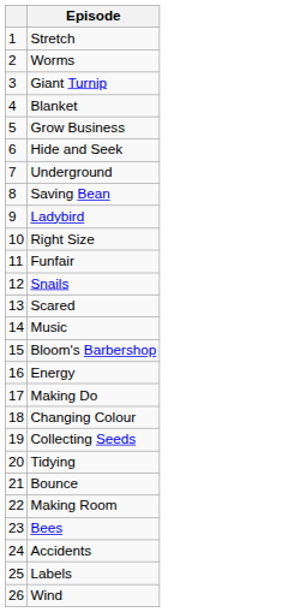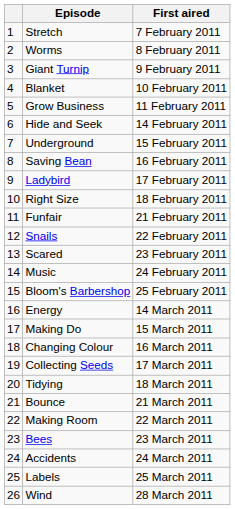+ column: First aired | 7 February 2011 | 8 February 2011 | 9 February 2011 | 10 February 2011 | 11 February 2011 | 14 February 2011 | 15 February 2011 | 16 February 2011 | 17 February 2011 | 18 February 2011 | 21 February 2011 | 22 February 2011 | 23 February 2011 | 24 February 2011 | 25 February 2011 | 14 March 2011 | 15 March 2011 | 16 March 2011 | 17 March 2011 | 18 March 2011 | 21 March 2011 | 22 March 2011 | 23 March 2011 | 24 March 2011 | 25 March 2011 | 28 March 2011
